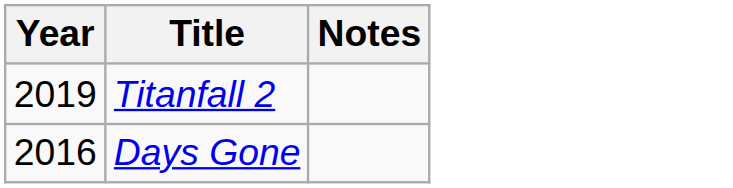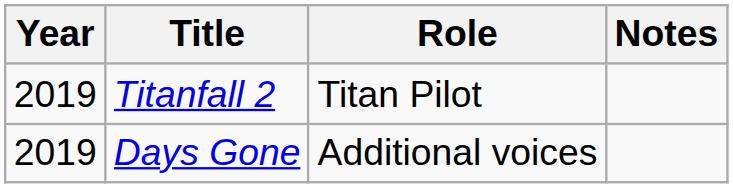+ column: Role | Titan Pilot | Additional voices
Days Gone | Year: 2016 -> 2019
